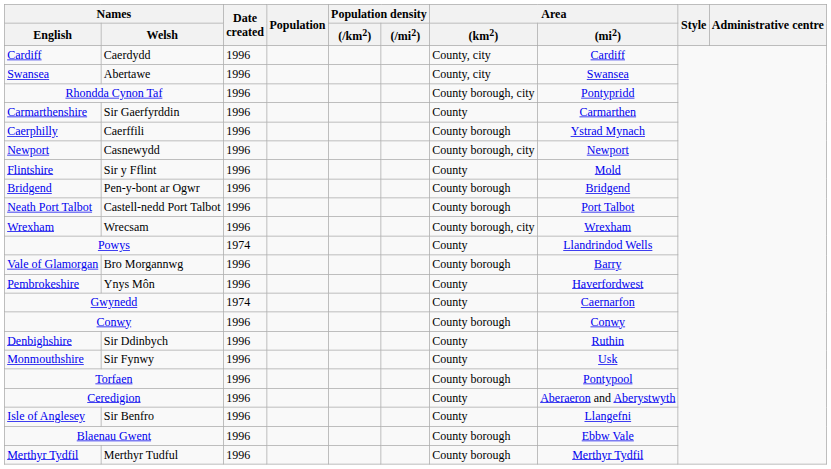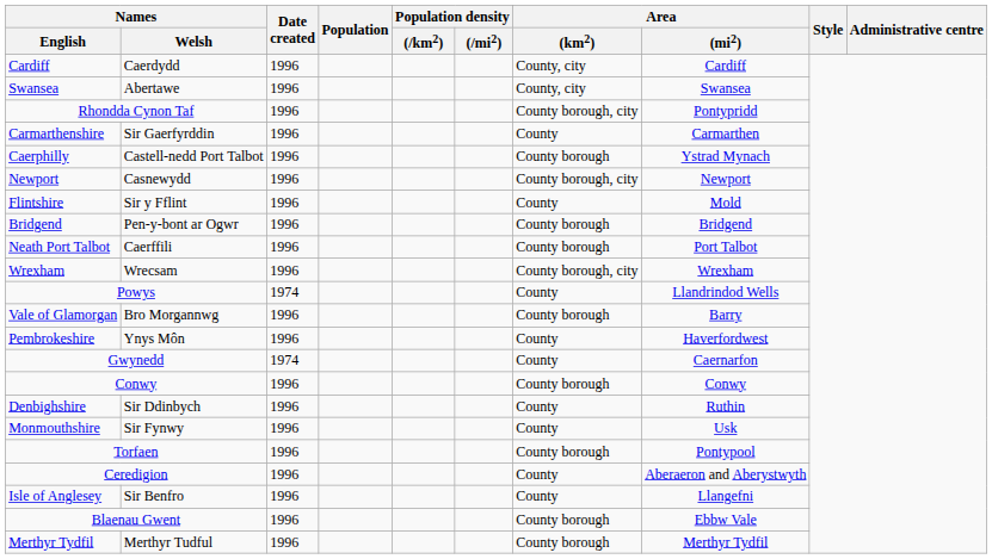Caerphilly | Names / Welsh: Caerffili -> Castell-nedd Port Talbot
Neath Port Talbot | Names / Welsh: Castell-nedd Port Talbot -> Caerffili
